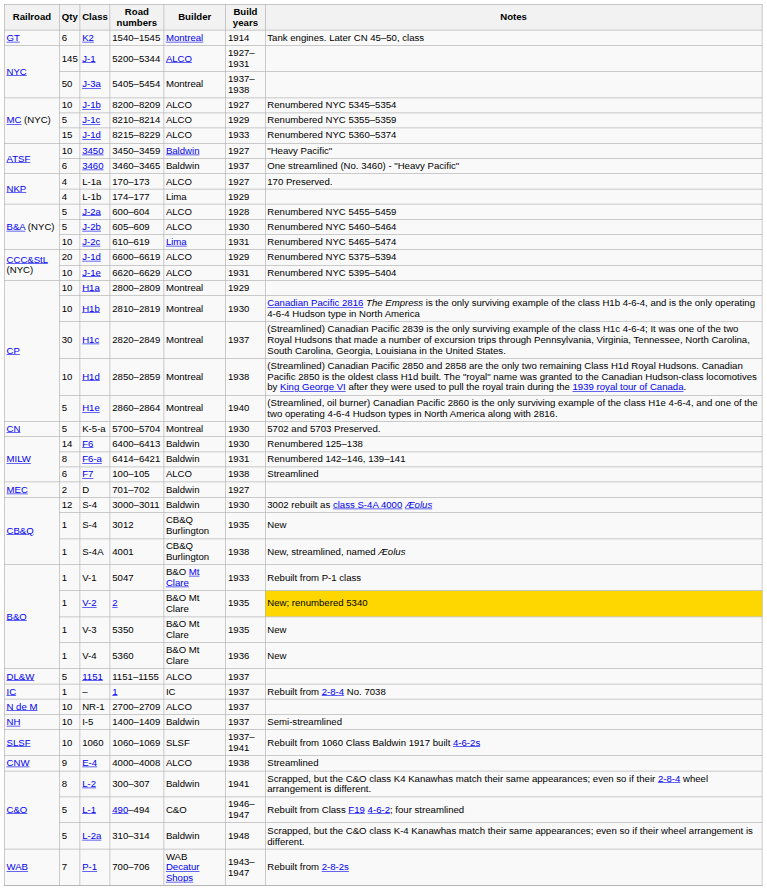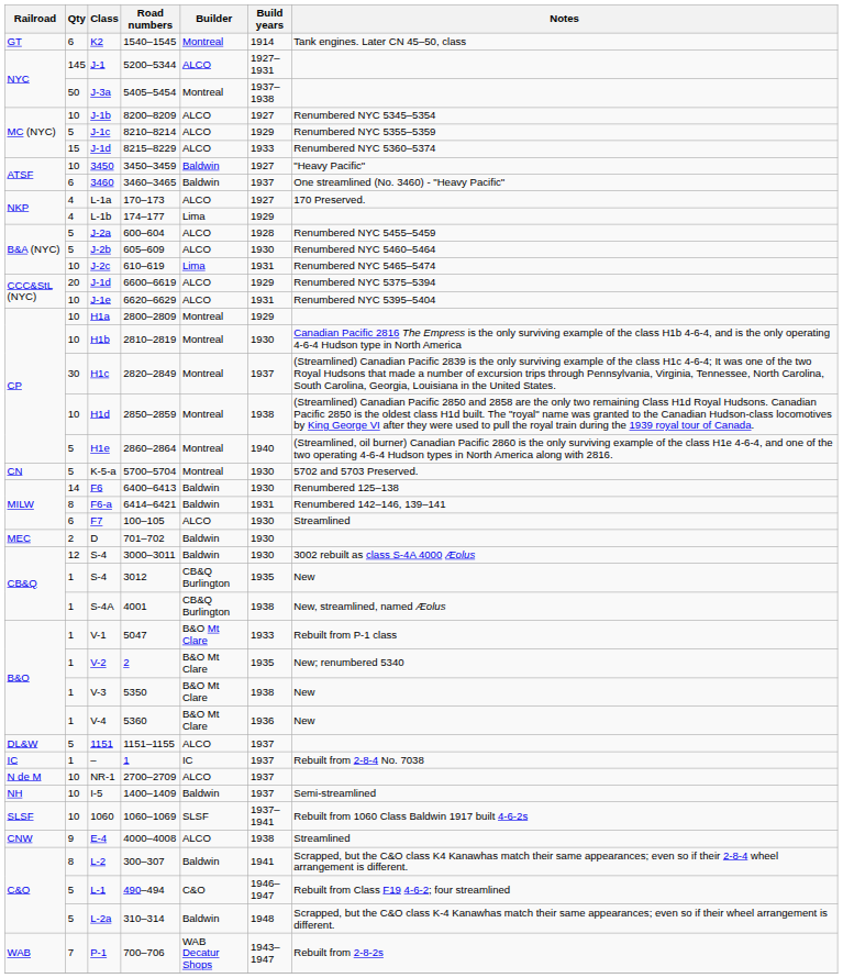F7 | Build years: 1938 -> 1930
D | Build years: 1927 -> 1930
V-2 | Notes: gold background -> no background
V-3 | Build years: 1935 -> 1938
